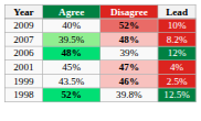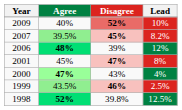2007 | Disagree: 48% -> 45%
2001 | Lead: 4% -> 8%
+ row: 2000 | 47% | 43% | 4%
1999 | Agree: no background -> lightgreen background
